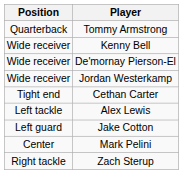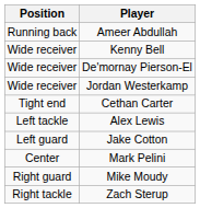- row: Quarterback | Tommy Armstrong
+ row: Running back | Ameer Abdullah
+ row: Right guard | Mike Moudy
